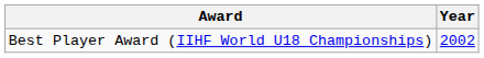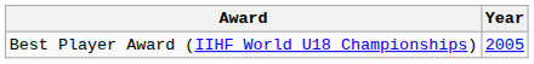Best Player Award (IIHF World U18 Championships) | Year: 2002 -> 2005
